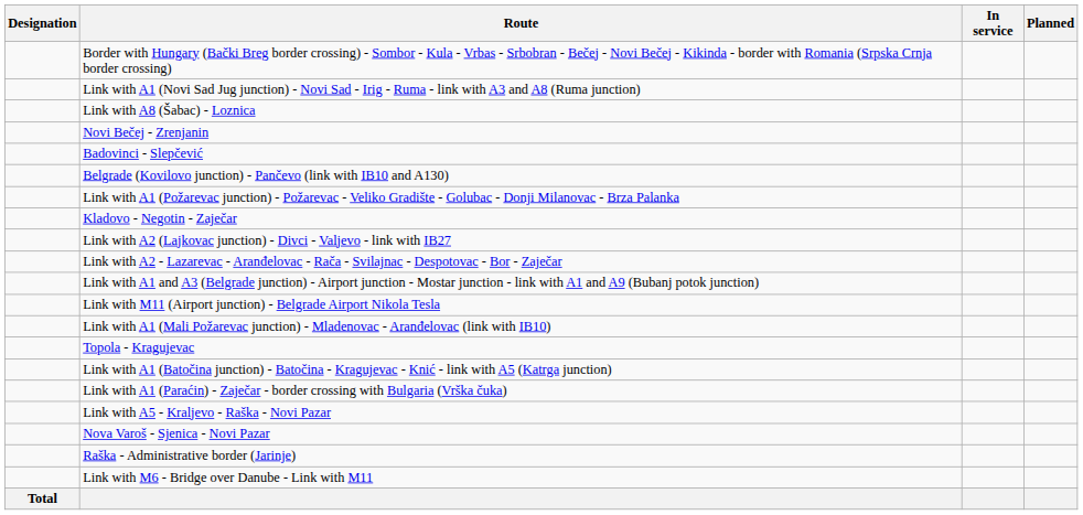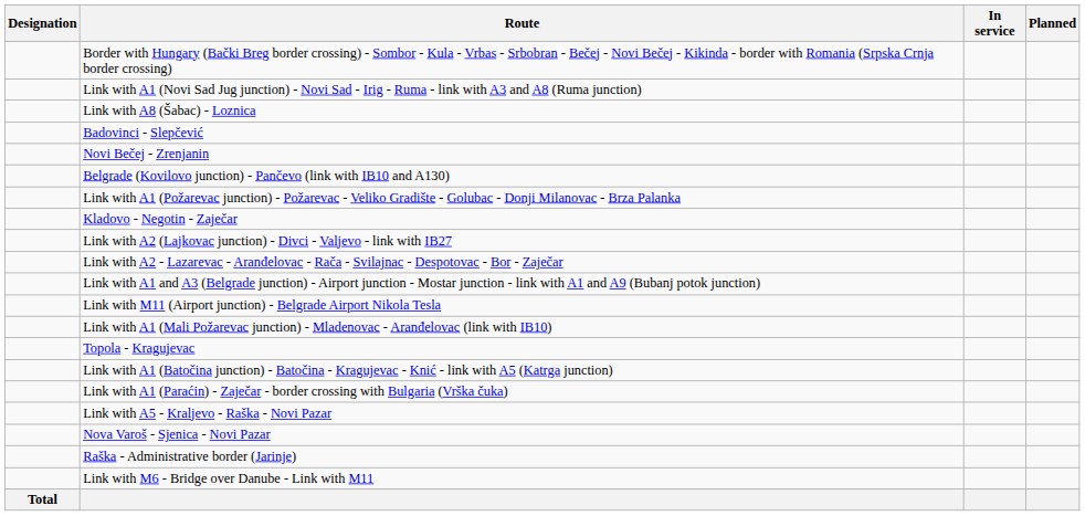rows swapped: Badovinci - Slepčević <-> Novi Bečej - Zrenjanin
